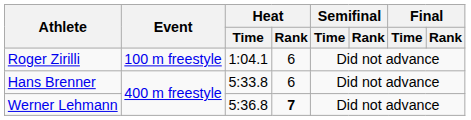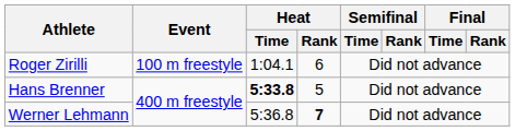Hans Brenner | Heat / Time: normal -> bold
Hans Brenner | Heat / Rank: 6 -> 5
